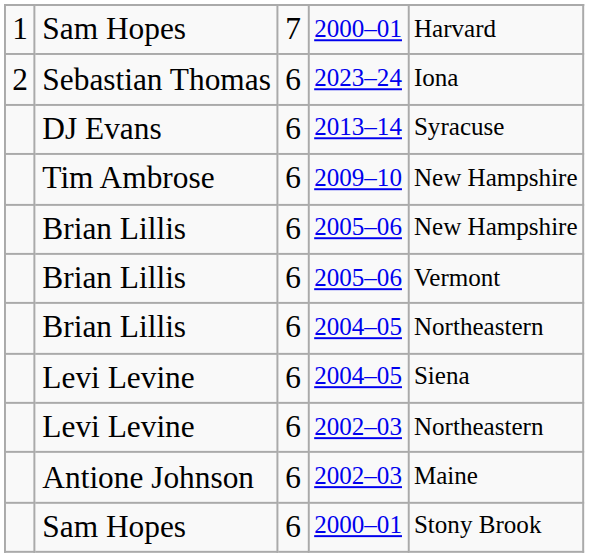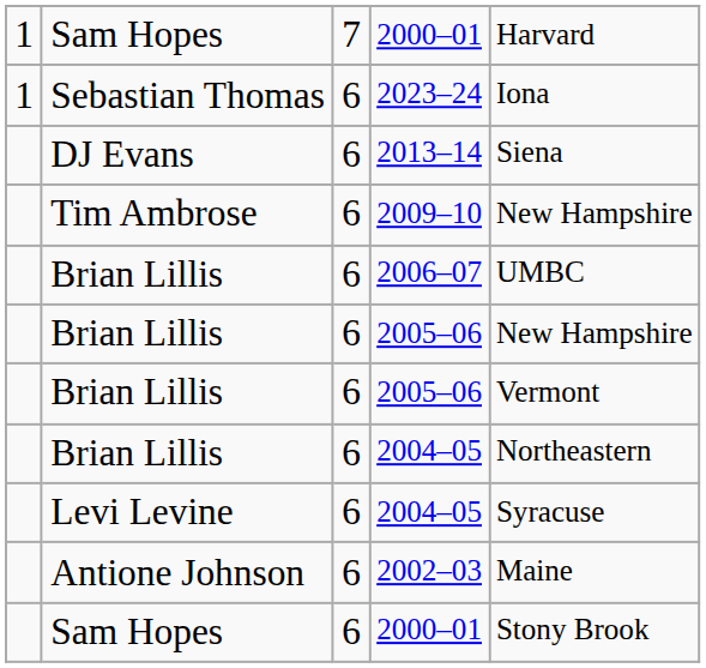2023–24 | column 1: 2 -> 1
2013–14 | column 5: Syracuse -> Siena
+ row: Brian Lillis | 6 | 2006–07 | UMBC
Levi Levine / 2004–05 | column 5: Siena -> Syracuse
- row: Levi Levine | 6 | 2002–03 | Northeastern
